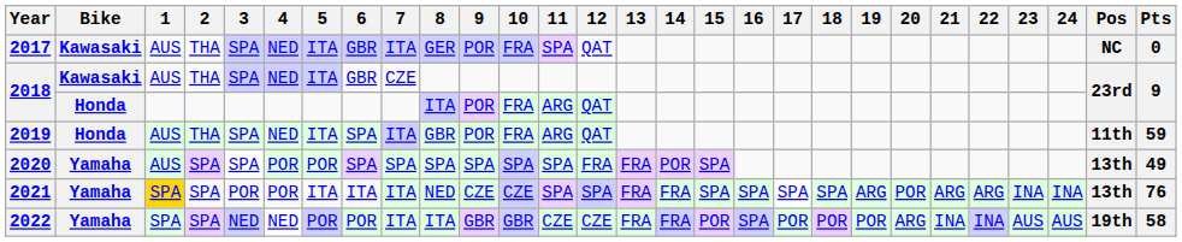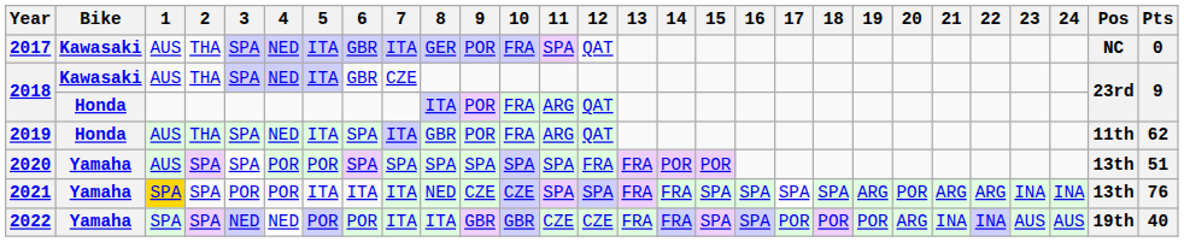2019 | Pts: 59 -> 62
2020 | 15: SPA -> POR
2020 | Pts: 49 -> 51
2022 | 15: POR -> SPA
2022 | Pts: 58 -> 40
